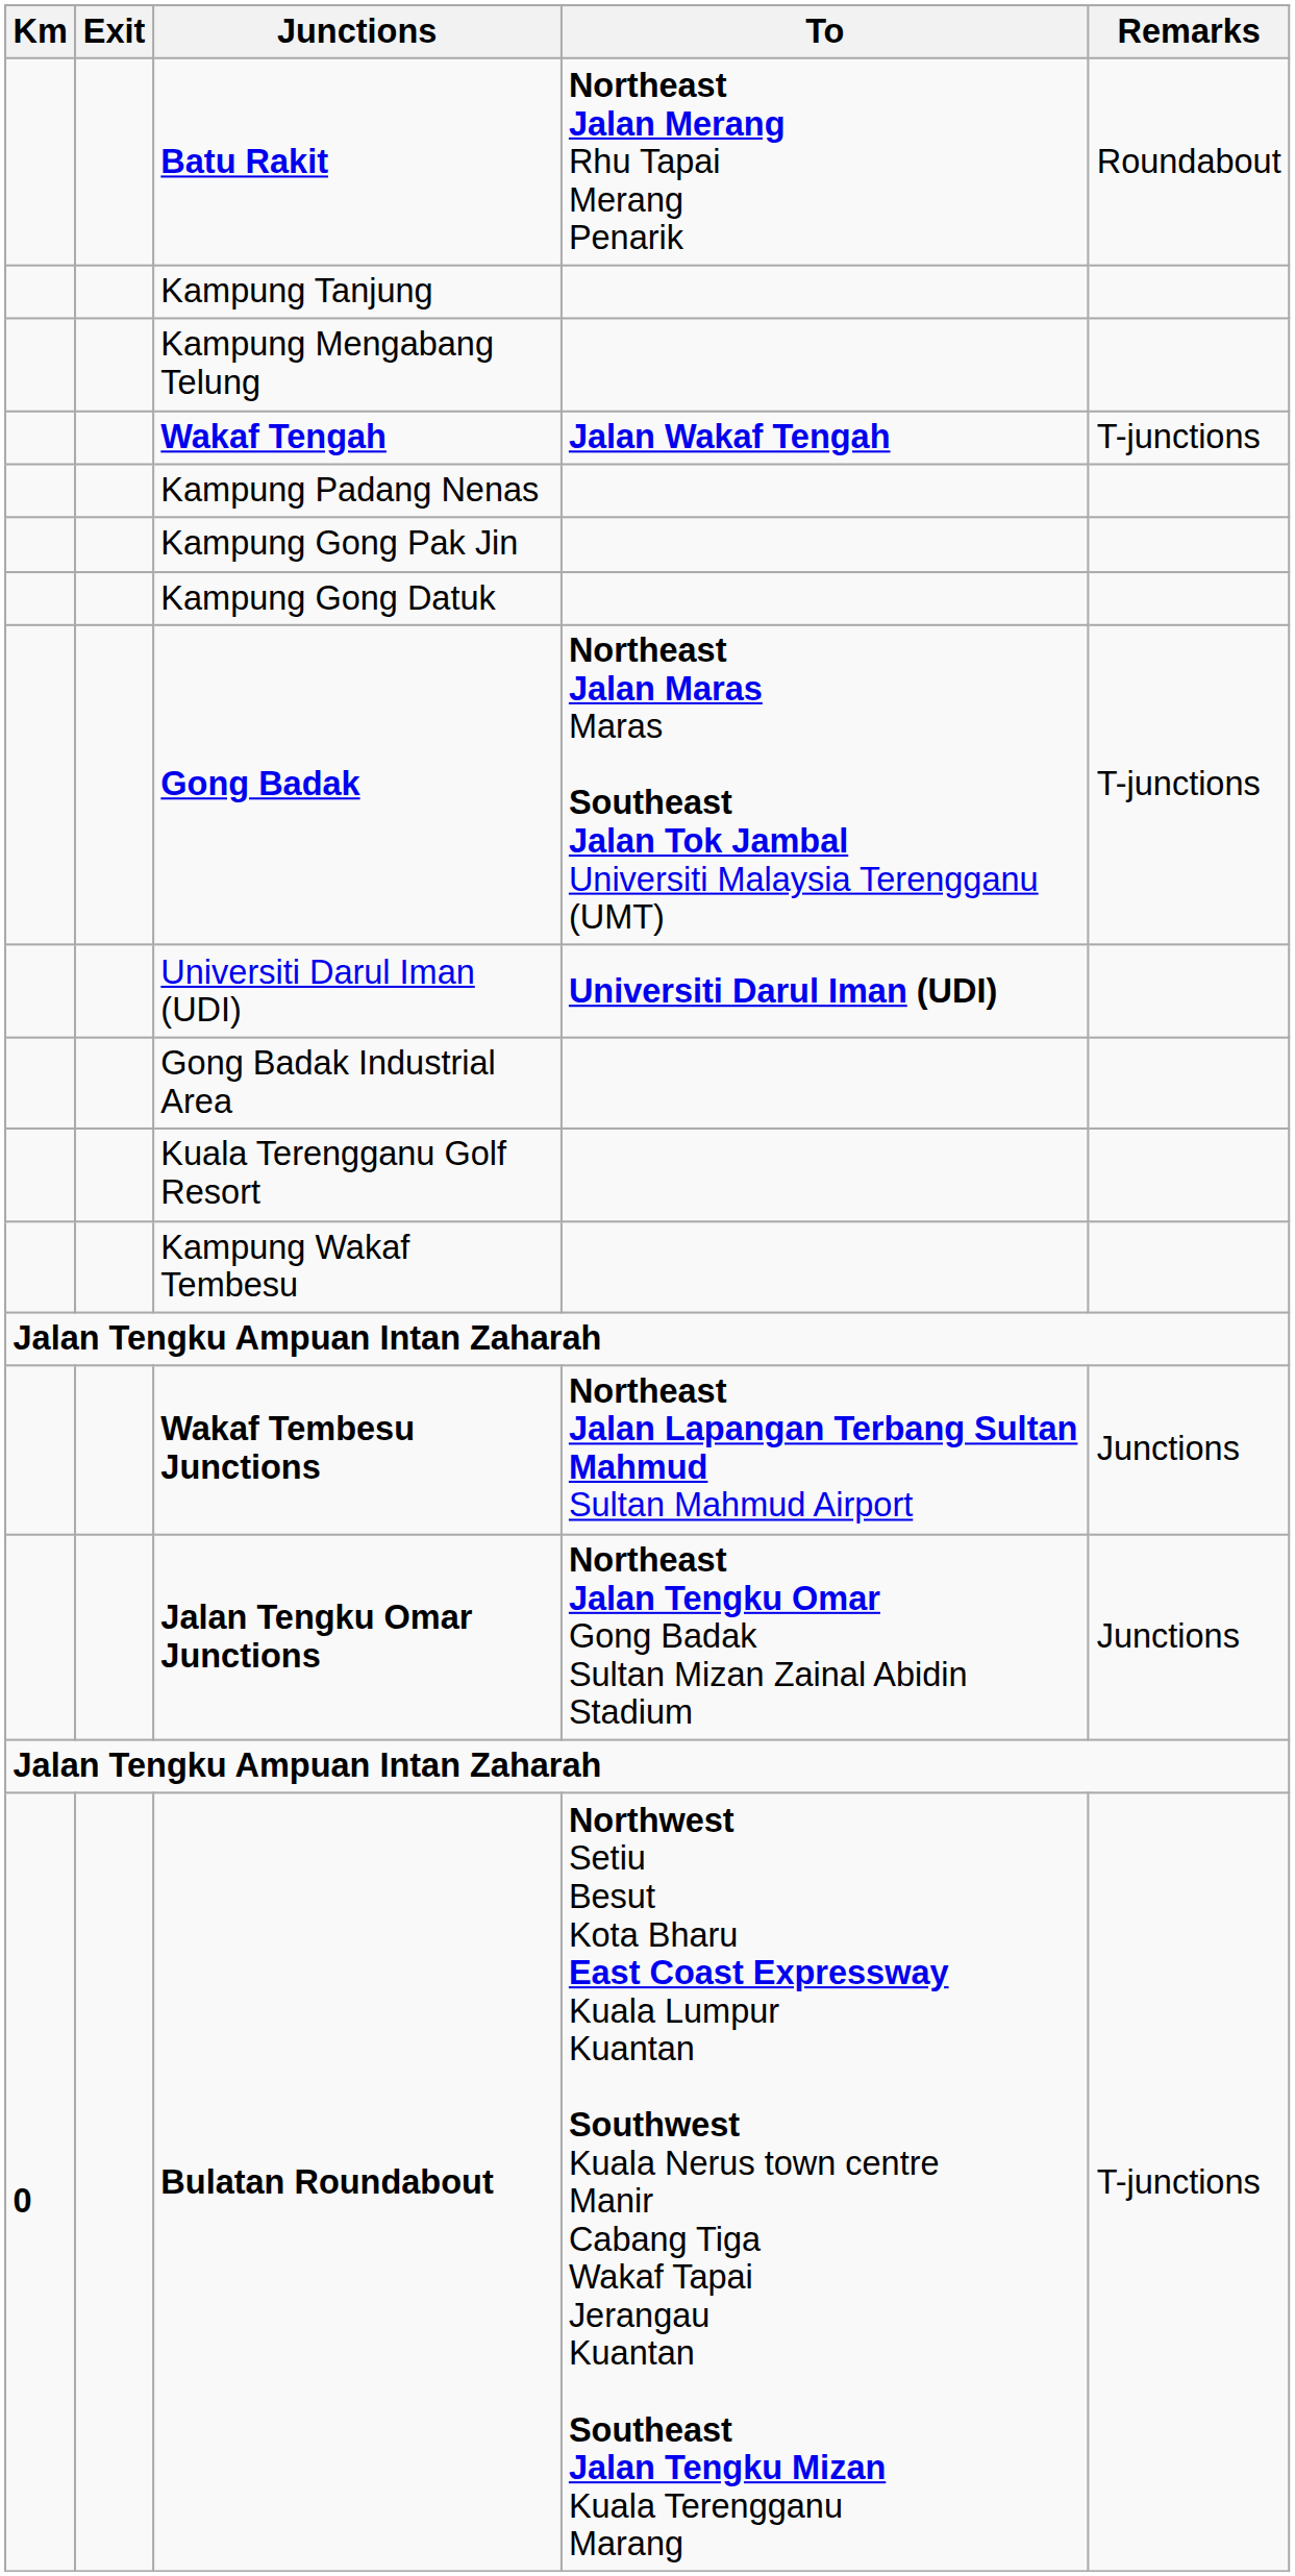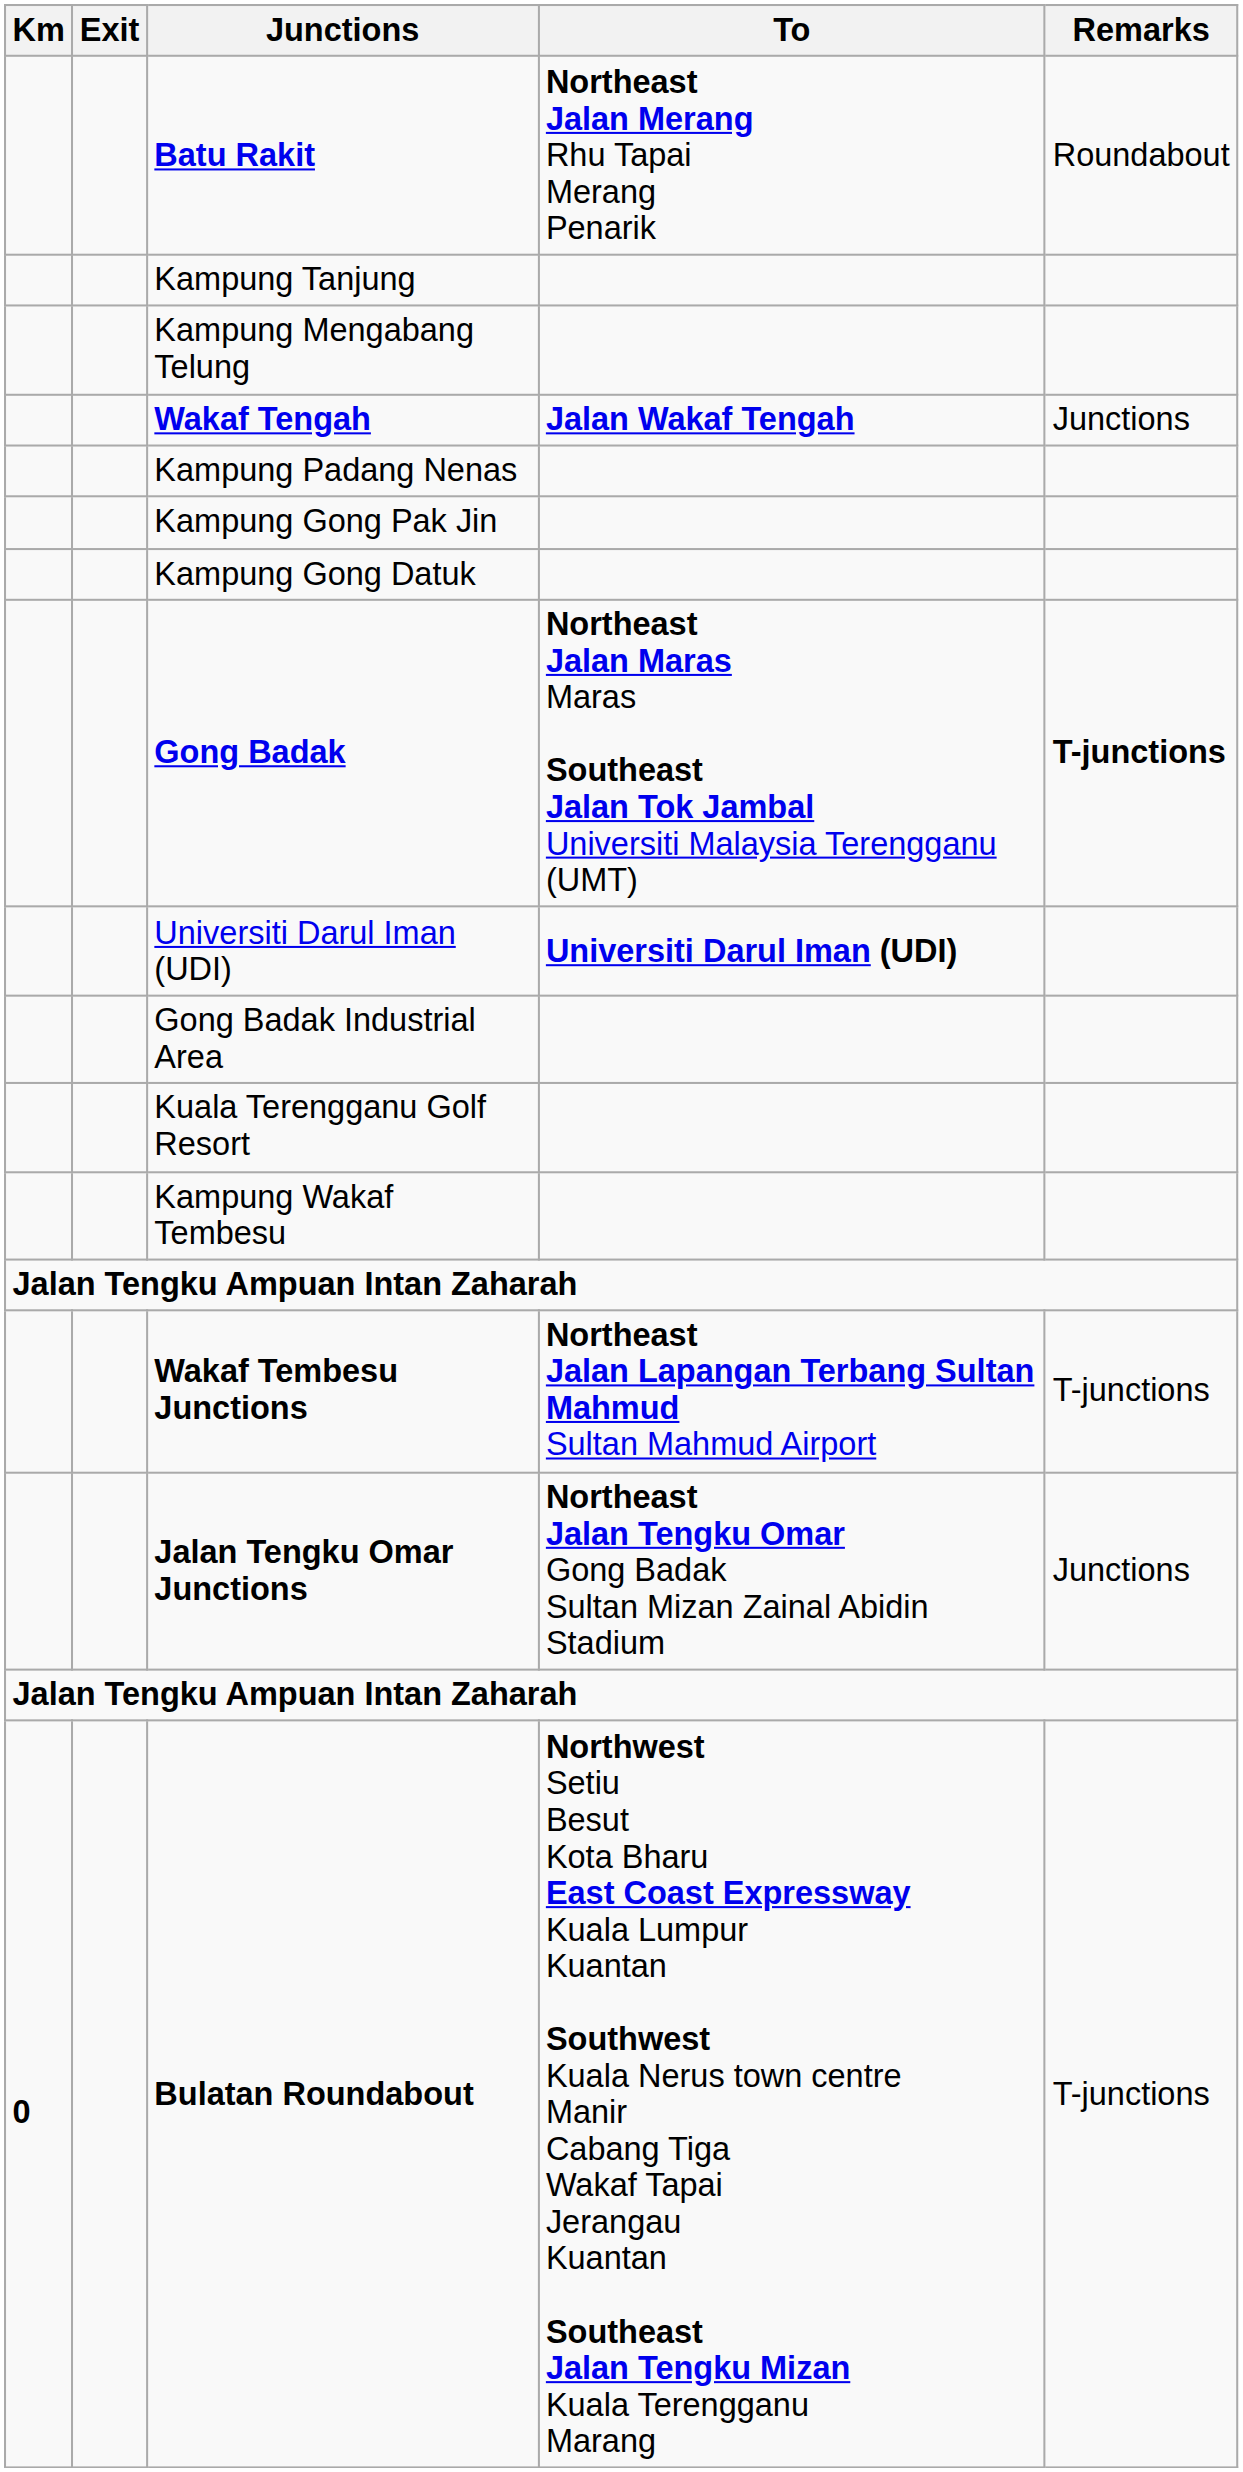Wakaf Tengah | Remarks: T-junctions -> Junctions
Gong Badak | Remarks: normal -> bold
Wakaf Tembesu Junctions | Remarks: Junctions -> T-junctions
